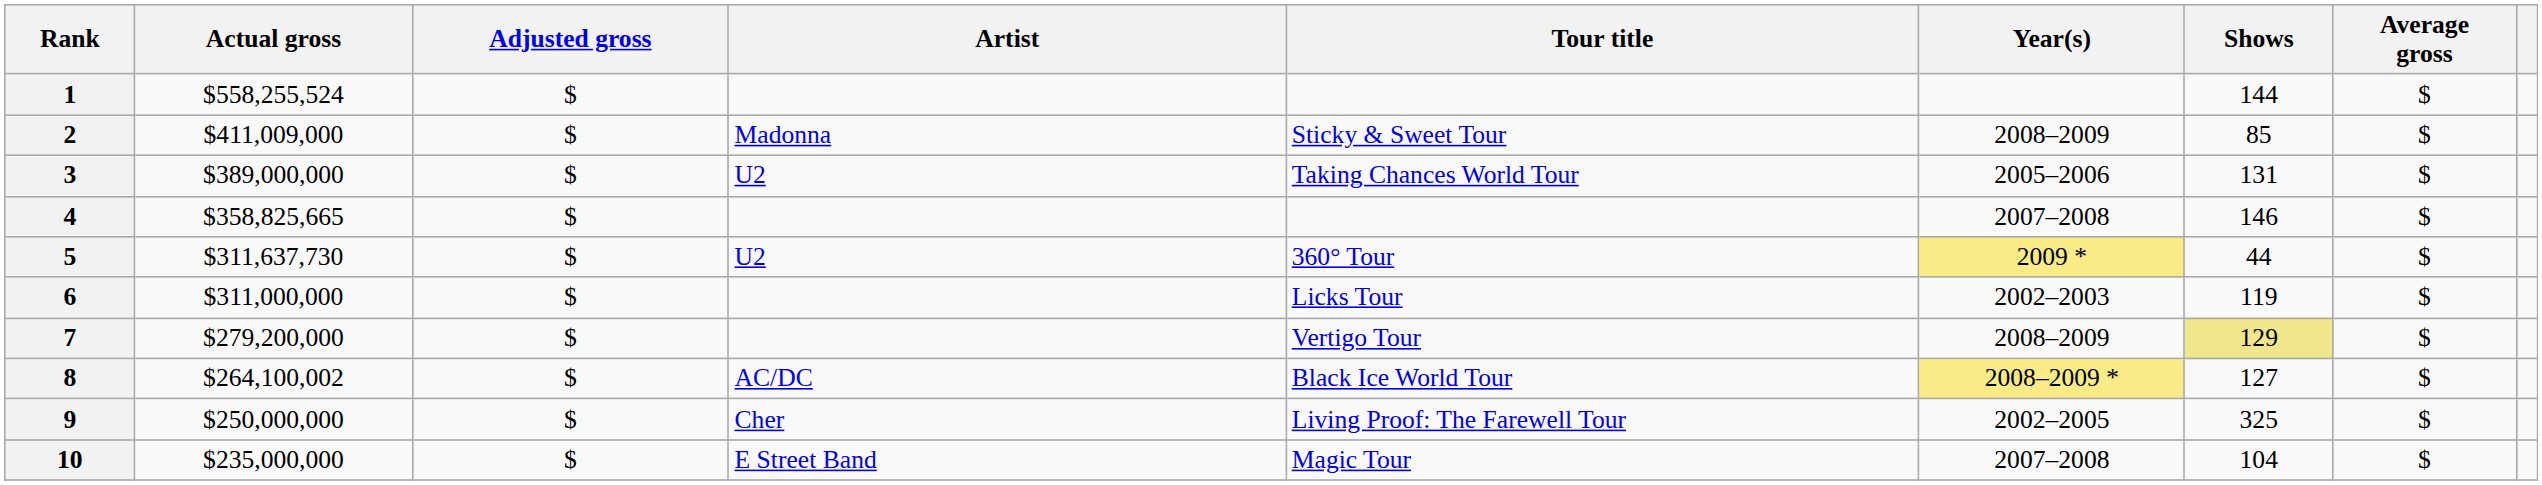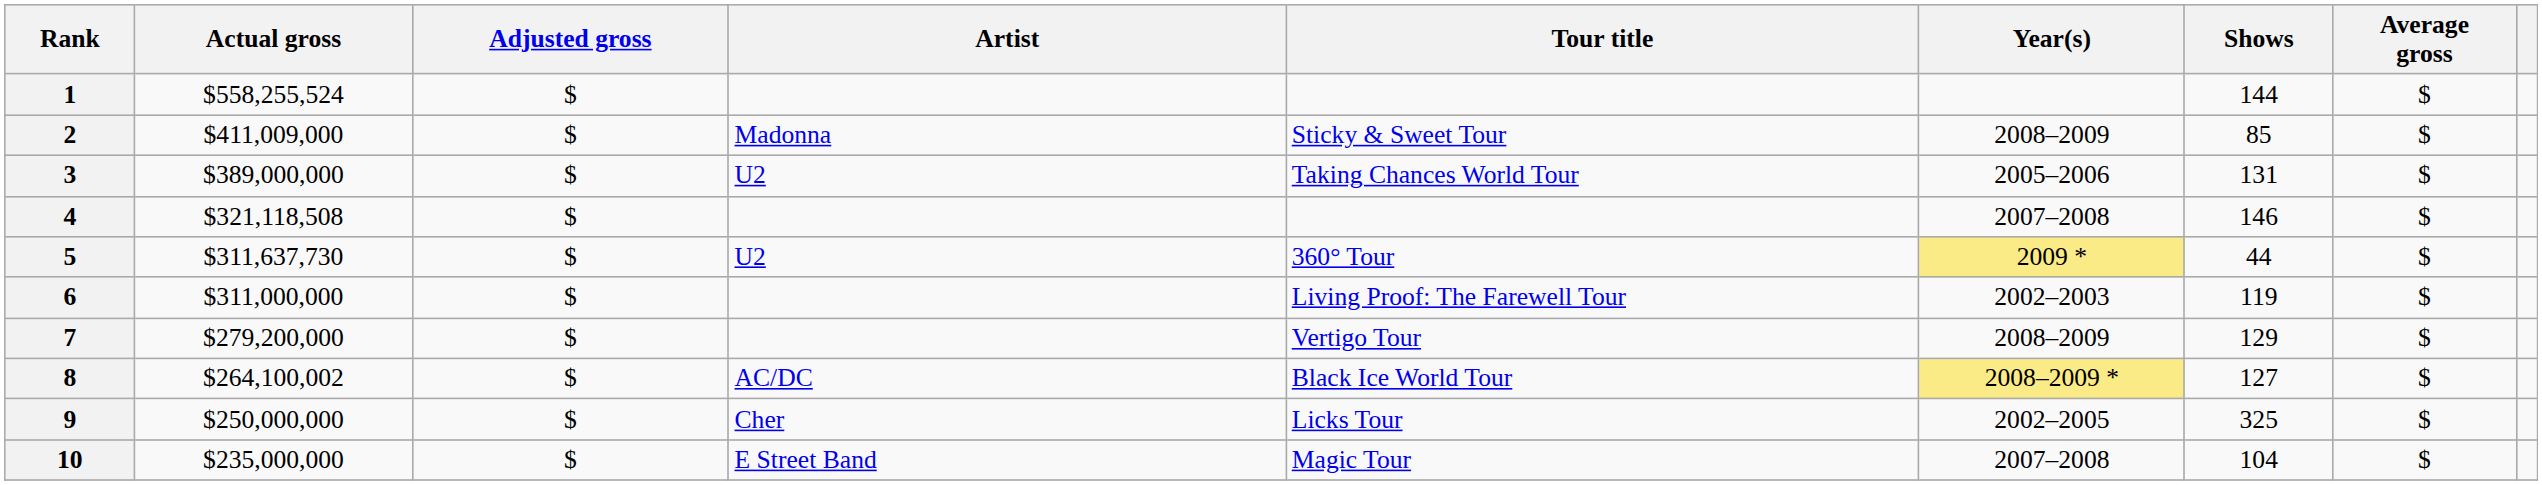4 | Actual gross: $358,825,665 -> $321,118,508
6 | Tour title: Licks Tour -> Living Proof: The Farewell Tour
7 | Shows: khaki background -> no background
9 | Tour title: Living Proof: The Farewell Tour -> Licks Tour
